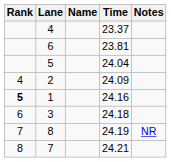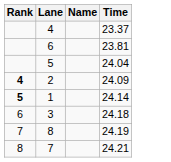- column: Notes | NR
2 | Rank: normal -> bold
1 | Time: 24.16 -> 24.14
